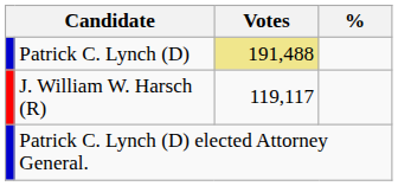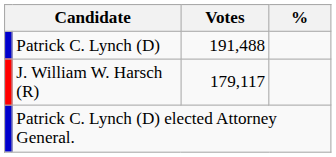Patrick C. Lynch (D) | Votes: khaki background -> no background
J. William W. Harsch (R) | Votes: 119,117 -> 179,117
